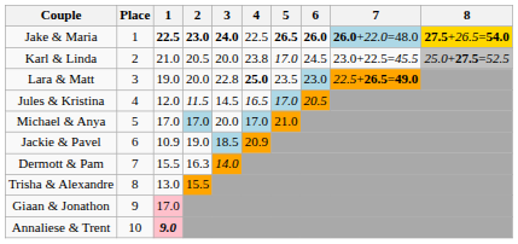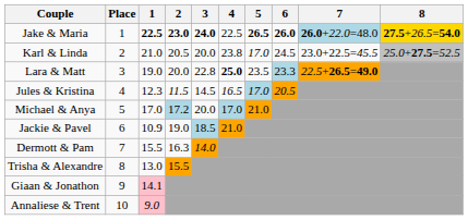Lara & Matt | 6: 23.0 -> 23.3
Jules & Kristina | 1: 12.0 -> 12.3
Michael & Anya | 2: 17.0 -> 17.2
Jackie & Pavel | 4: 20.9 -> 21.0
Giaan & Jonathon | 1: 17.0 -> 14.1
Annaliese & Trent | 1: bold -> normal
